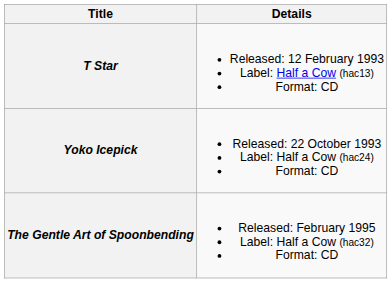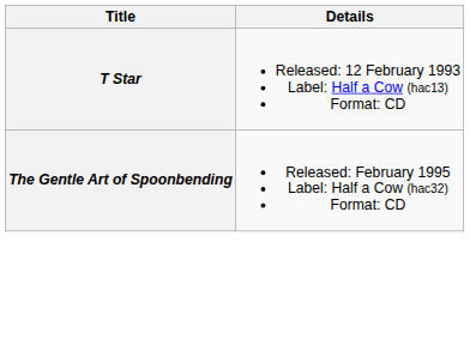- row: Yoko Icepick | Released: 22 October 1993 Label: Half a Cow (hac24) Format: CD
